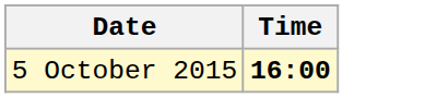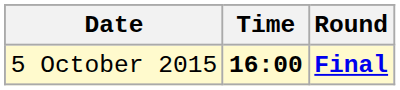+ column: Round | Final
